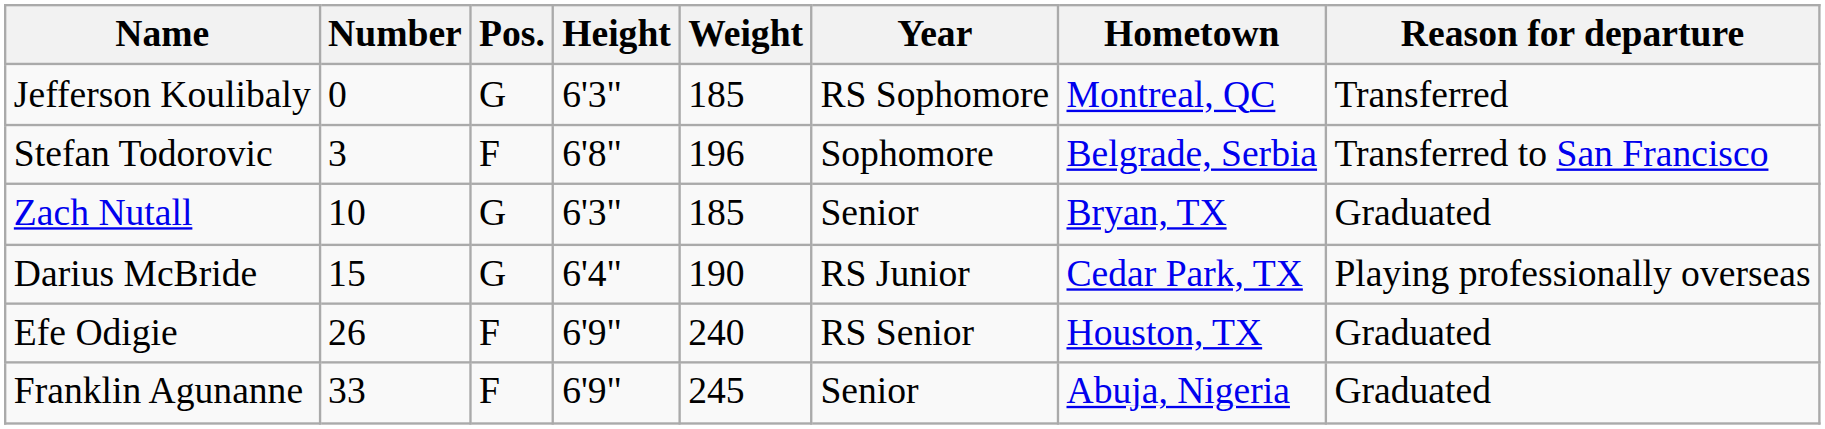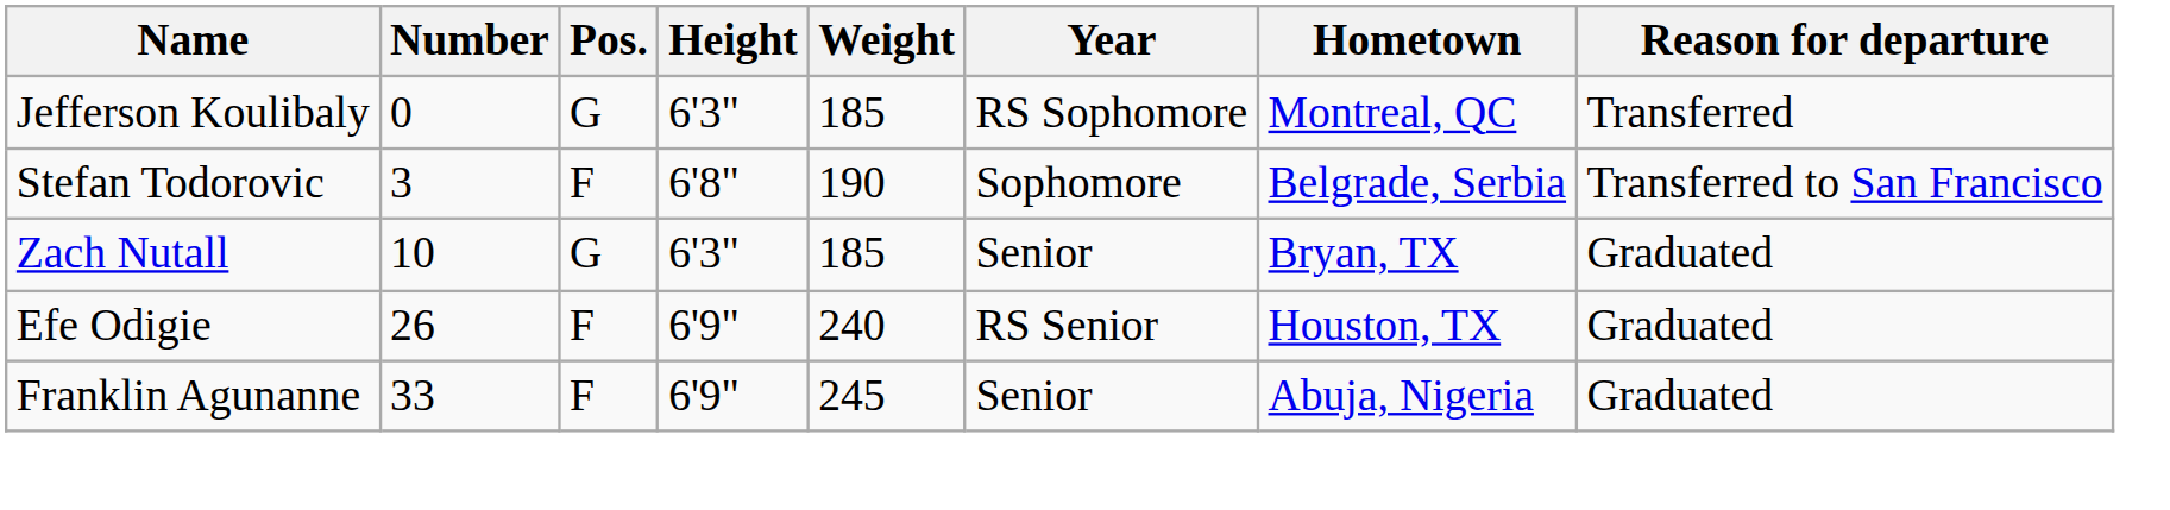Stefan Todorovic | Weight: 196 -> 190
- row: Darius McBride | 15 | G | 6'4" | 190 | RS Junior | Cedar Park, TX | Playing professionally overseas
